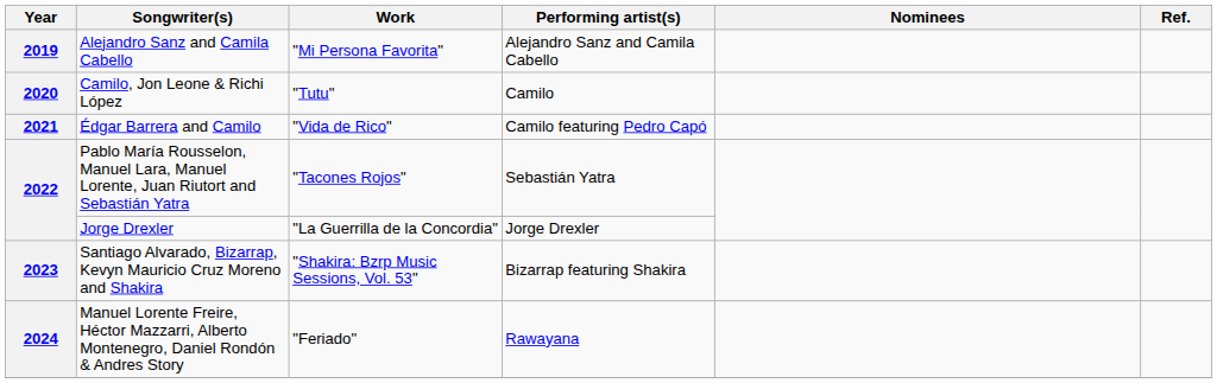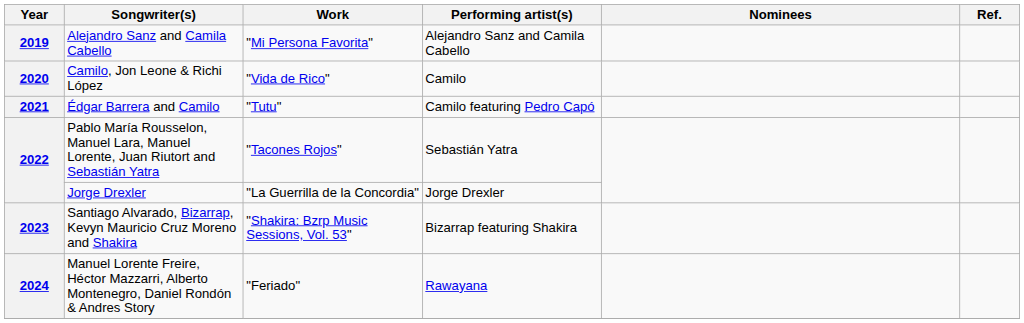Camilo, Jon Leone & Richi López | Work: "Tutu" -> "Vida de Rico"
Édgar Barrera and Camilo | Work: "Vida de Rico" -> "Tutu"
